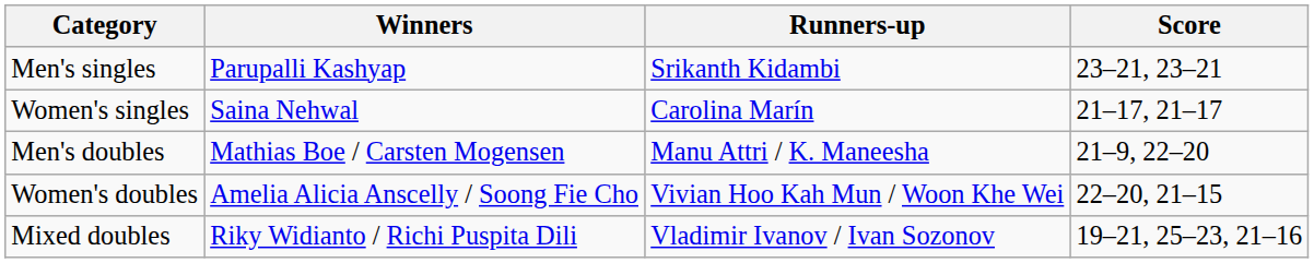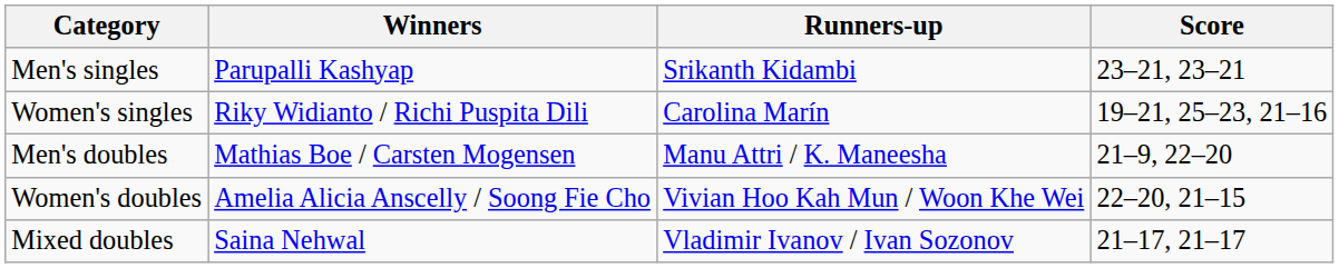Women's singles | Winners: Saina Nehwal -> Riky Widianto / Richi Puspita Dili
Women's singles | Score: 21–17, 21–17 -> 19–21, 25–23, 21–16
Mixed doubles | Winners: Riky Widianto / Richi Puspita Dili -> Saina Nehwal
Mixed doubles | Score: 19–21, 25–23, 21–16 -> 21–17, 21–17
